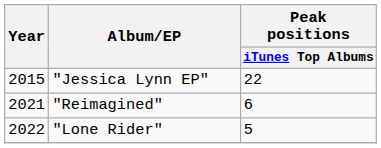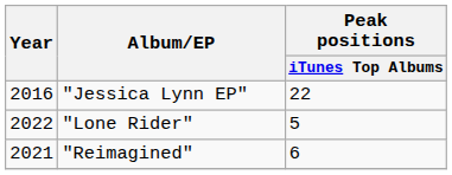"Jessica Lynn EP" | Year: 2015 -> 2016
rows swapped: "Reimagined" <-> "Lone Rider"
